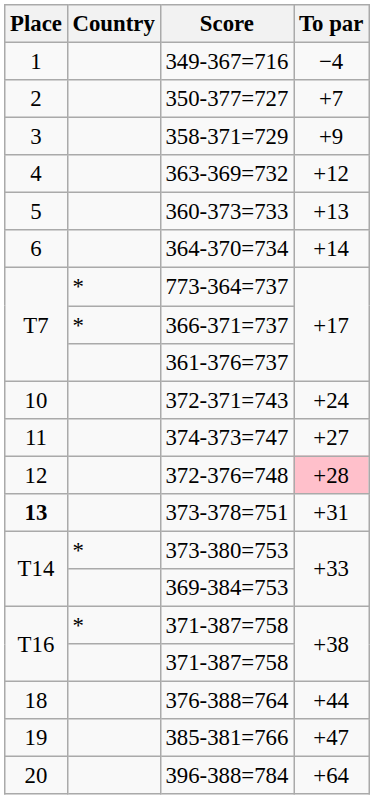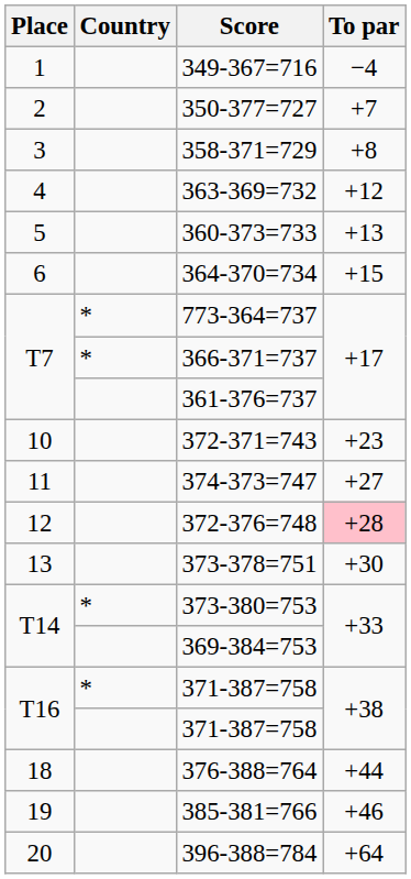358-371=729 | To par: +9 -> +8
364-370=734 | To par: +14 -> +15
372-371=743 | To par: +24 -> +23
373-378=751 | Place: bold -> normal
373-378=751 | To par: +31 -> +30
385-381=766 | To par: +47 -> +46
